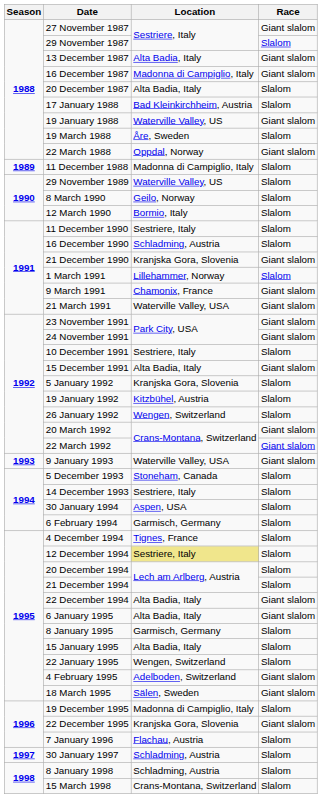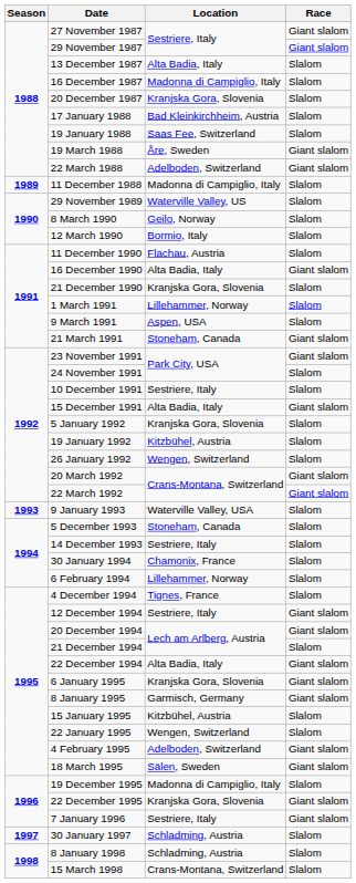29 November 1987 | Race: Slalom -> Giant slalom
13 December 1987 | Race: Giant slalom -> Slalom
16 December 1987 | Race: Giant slalom -> Slalom
20 December 1987 | Location: Alta Badia, Italy -> Kranjska Gora, Slovenia
19 January 1988 | Location: Waterville Valley, US -> Saas Fee, Switzerland
19 January 1988 | Race: Giant slalom -> Slalom
19 March 1988 | Race: Slalom -> Giant slalom
22 March 1988 | Location: Oppdal, Norway -> Adelboden, Switzerland
11 December 1990 | Location: Sestriere, Italy -> Flachau, Austria
16 December 1990 | Location: Schladming, Austria -> Alta Badia, Italy
16 December 1990 | Race: Slalom -> Giant slalom
21 December 1990 | Race: Giant slalom -> Slalom
9 March 1991 | Location: Chamonix, France -> Aspen, USA
9 March 1991 | Race: Giant slalom -> Slalom
21 March 1991 | Location: Waterville Valley, USA -> Stoneham, Canada
24 November 1991 | Race: Giant slalom -> Slalom
9 January 1993 | Race: Giant slalom -> Slalom
30 January 1994 | Location: Aspen, USA -> Chamonix, France
6 February 1994 | Location: Garmisch, Germany -> Lillehammer, Norway
12 December 1994 | Location: khaki background -> no background
12 December 1994 | Race: Slalom -> Giant slalom
20 December 1994 | Race: Slalom -> Giant slalom
6 January 1995 | Location: Alta Badia, Italy -> Kranjska Gora, Slovenia
8 January 1995 | Race: Slalom -> Giant slalom
15 January 1995 | Location: Alta Badia, Italy -> Kitzbühel, Austria
7 January 1996 | Location: Flachau, Austria -> Sestriere, Italy
7 January 1996 | Race: Slalom -> Giant slalom
